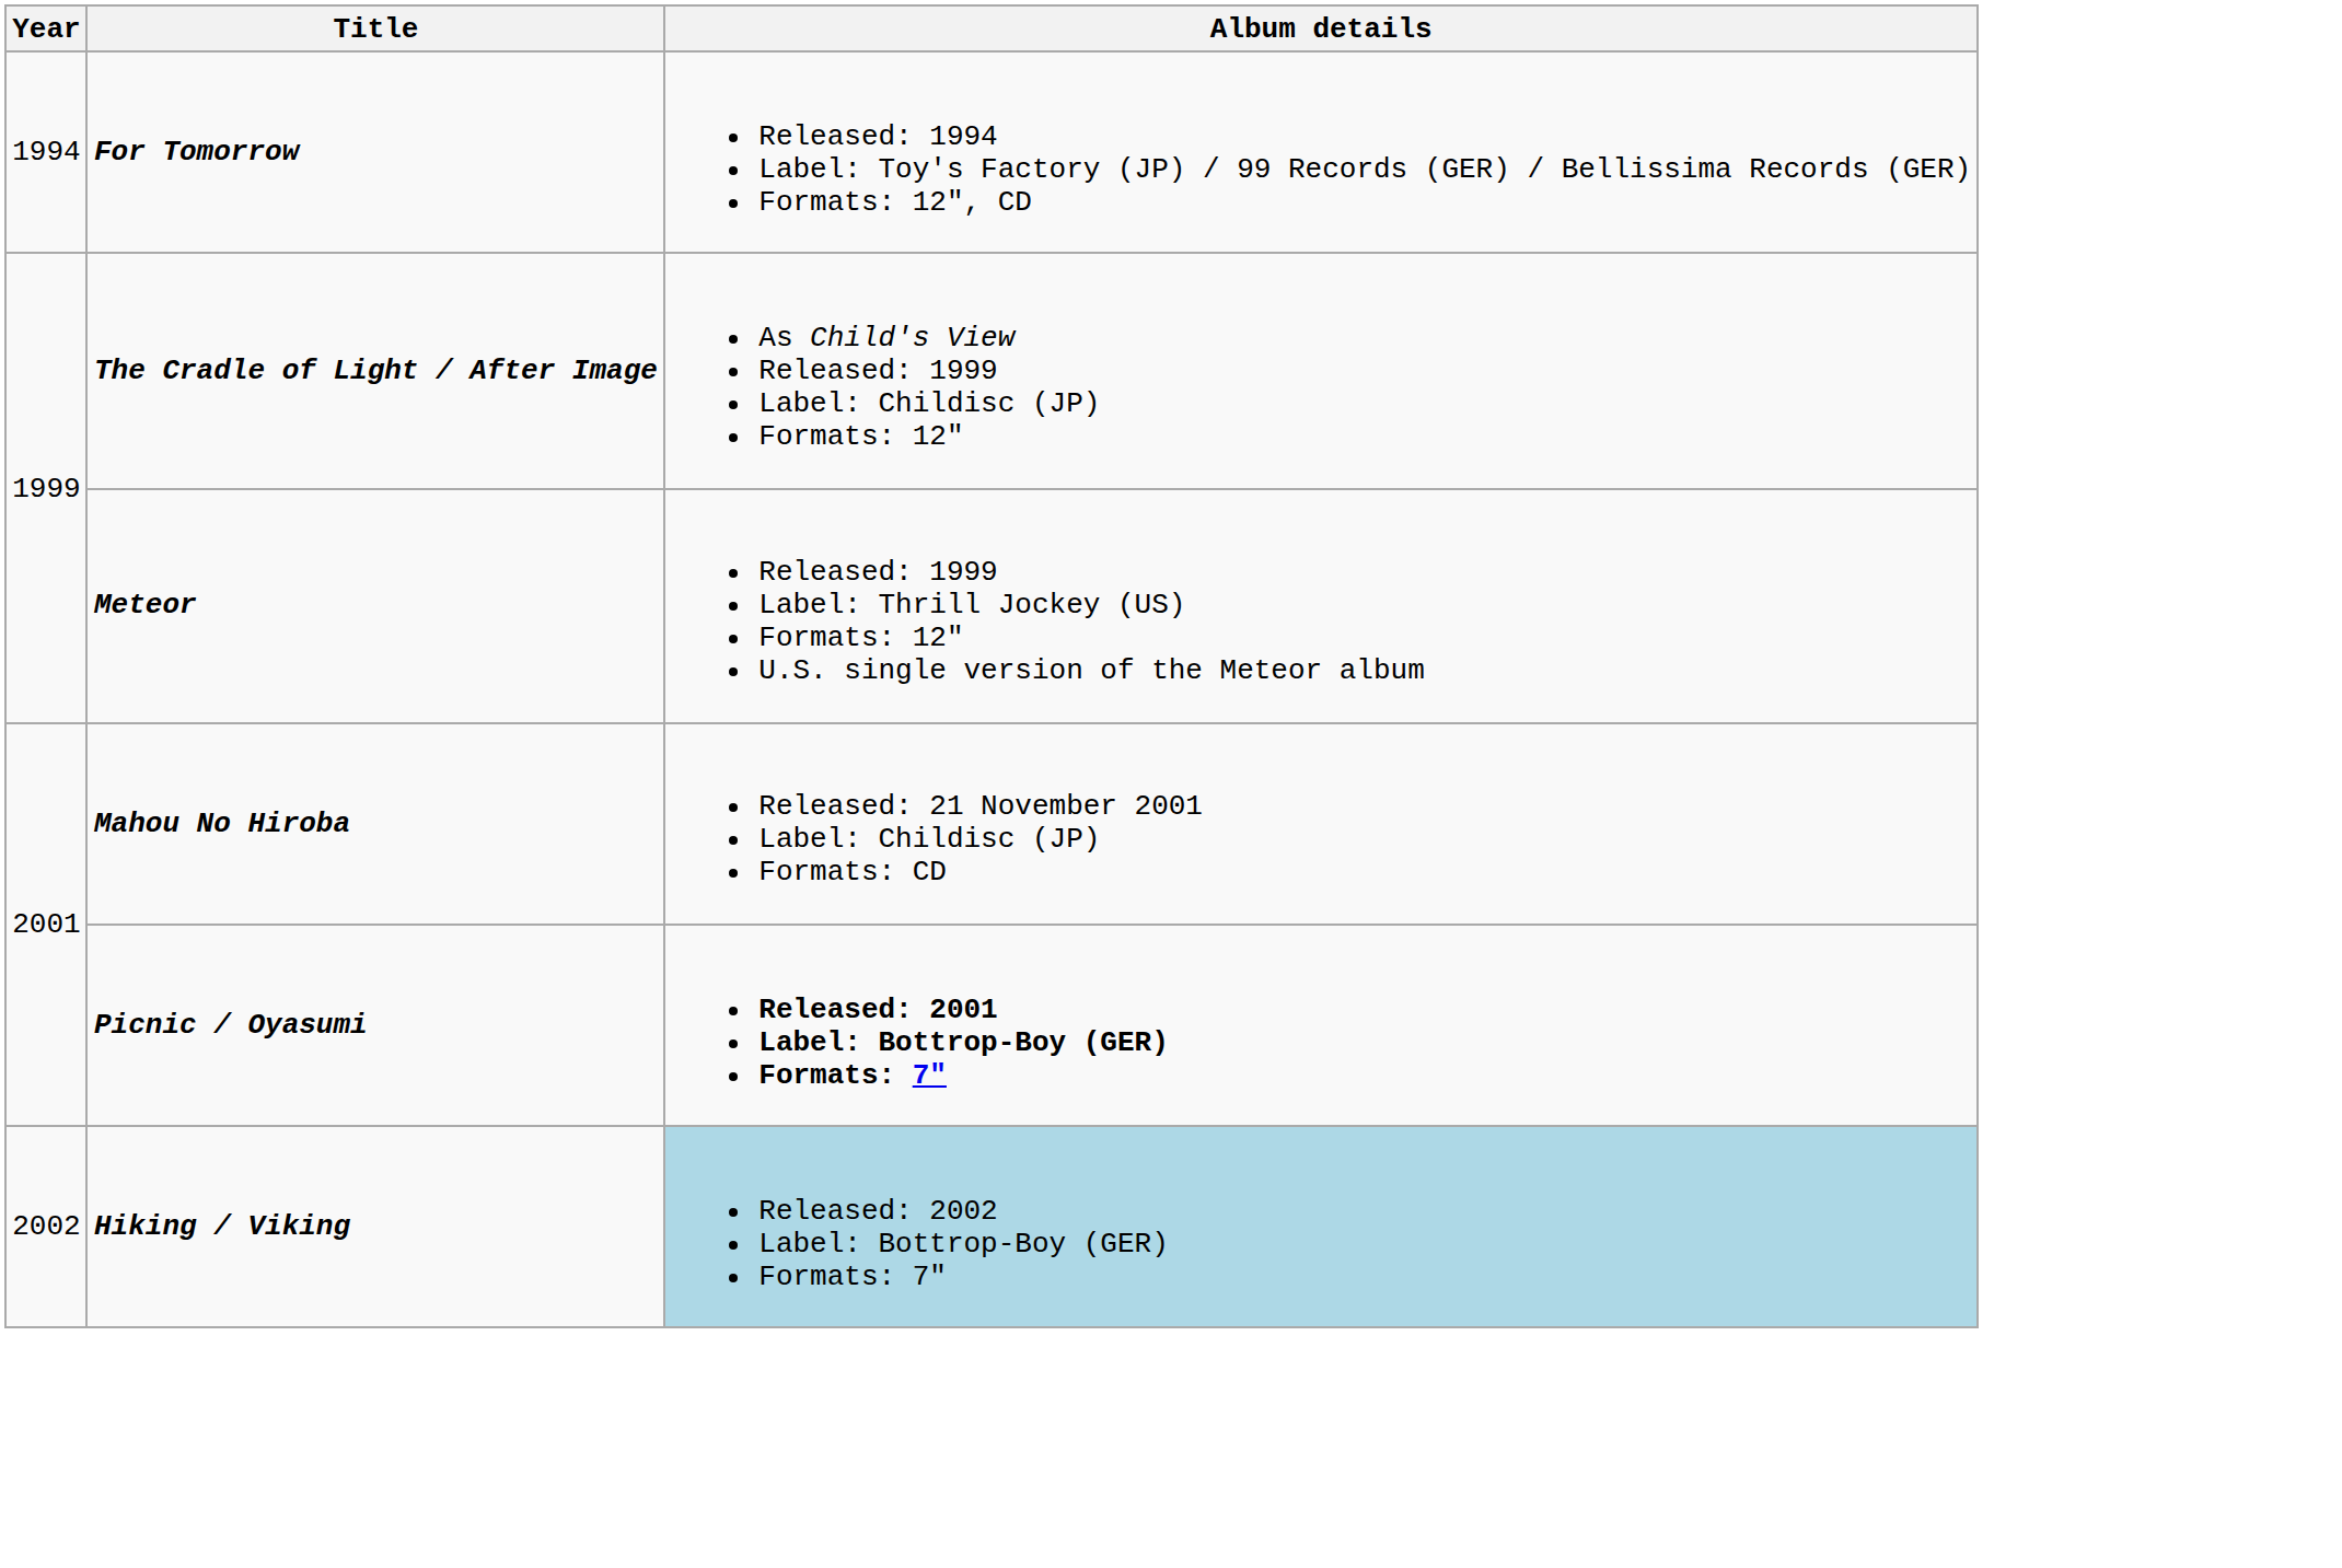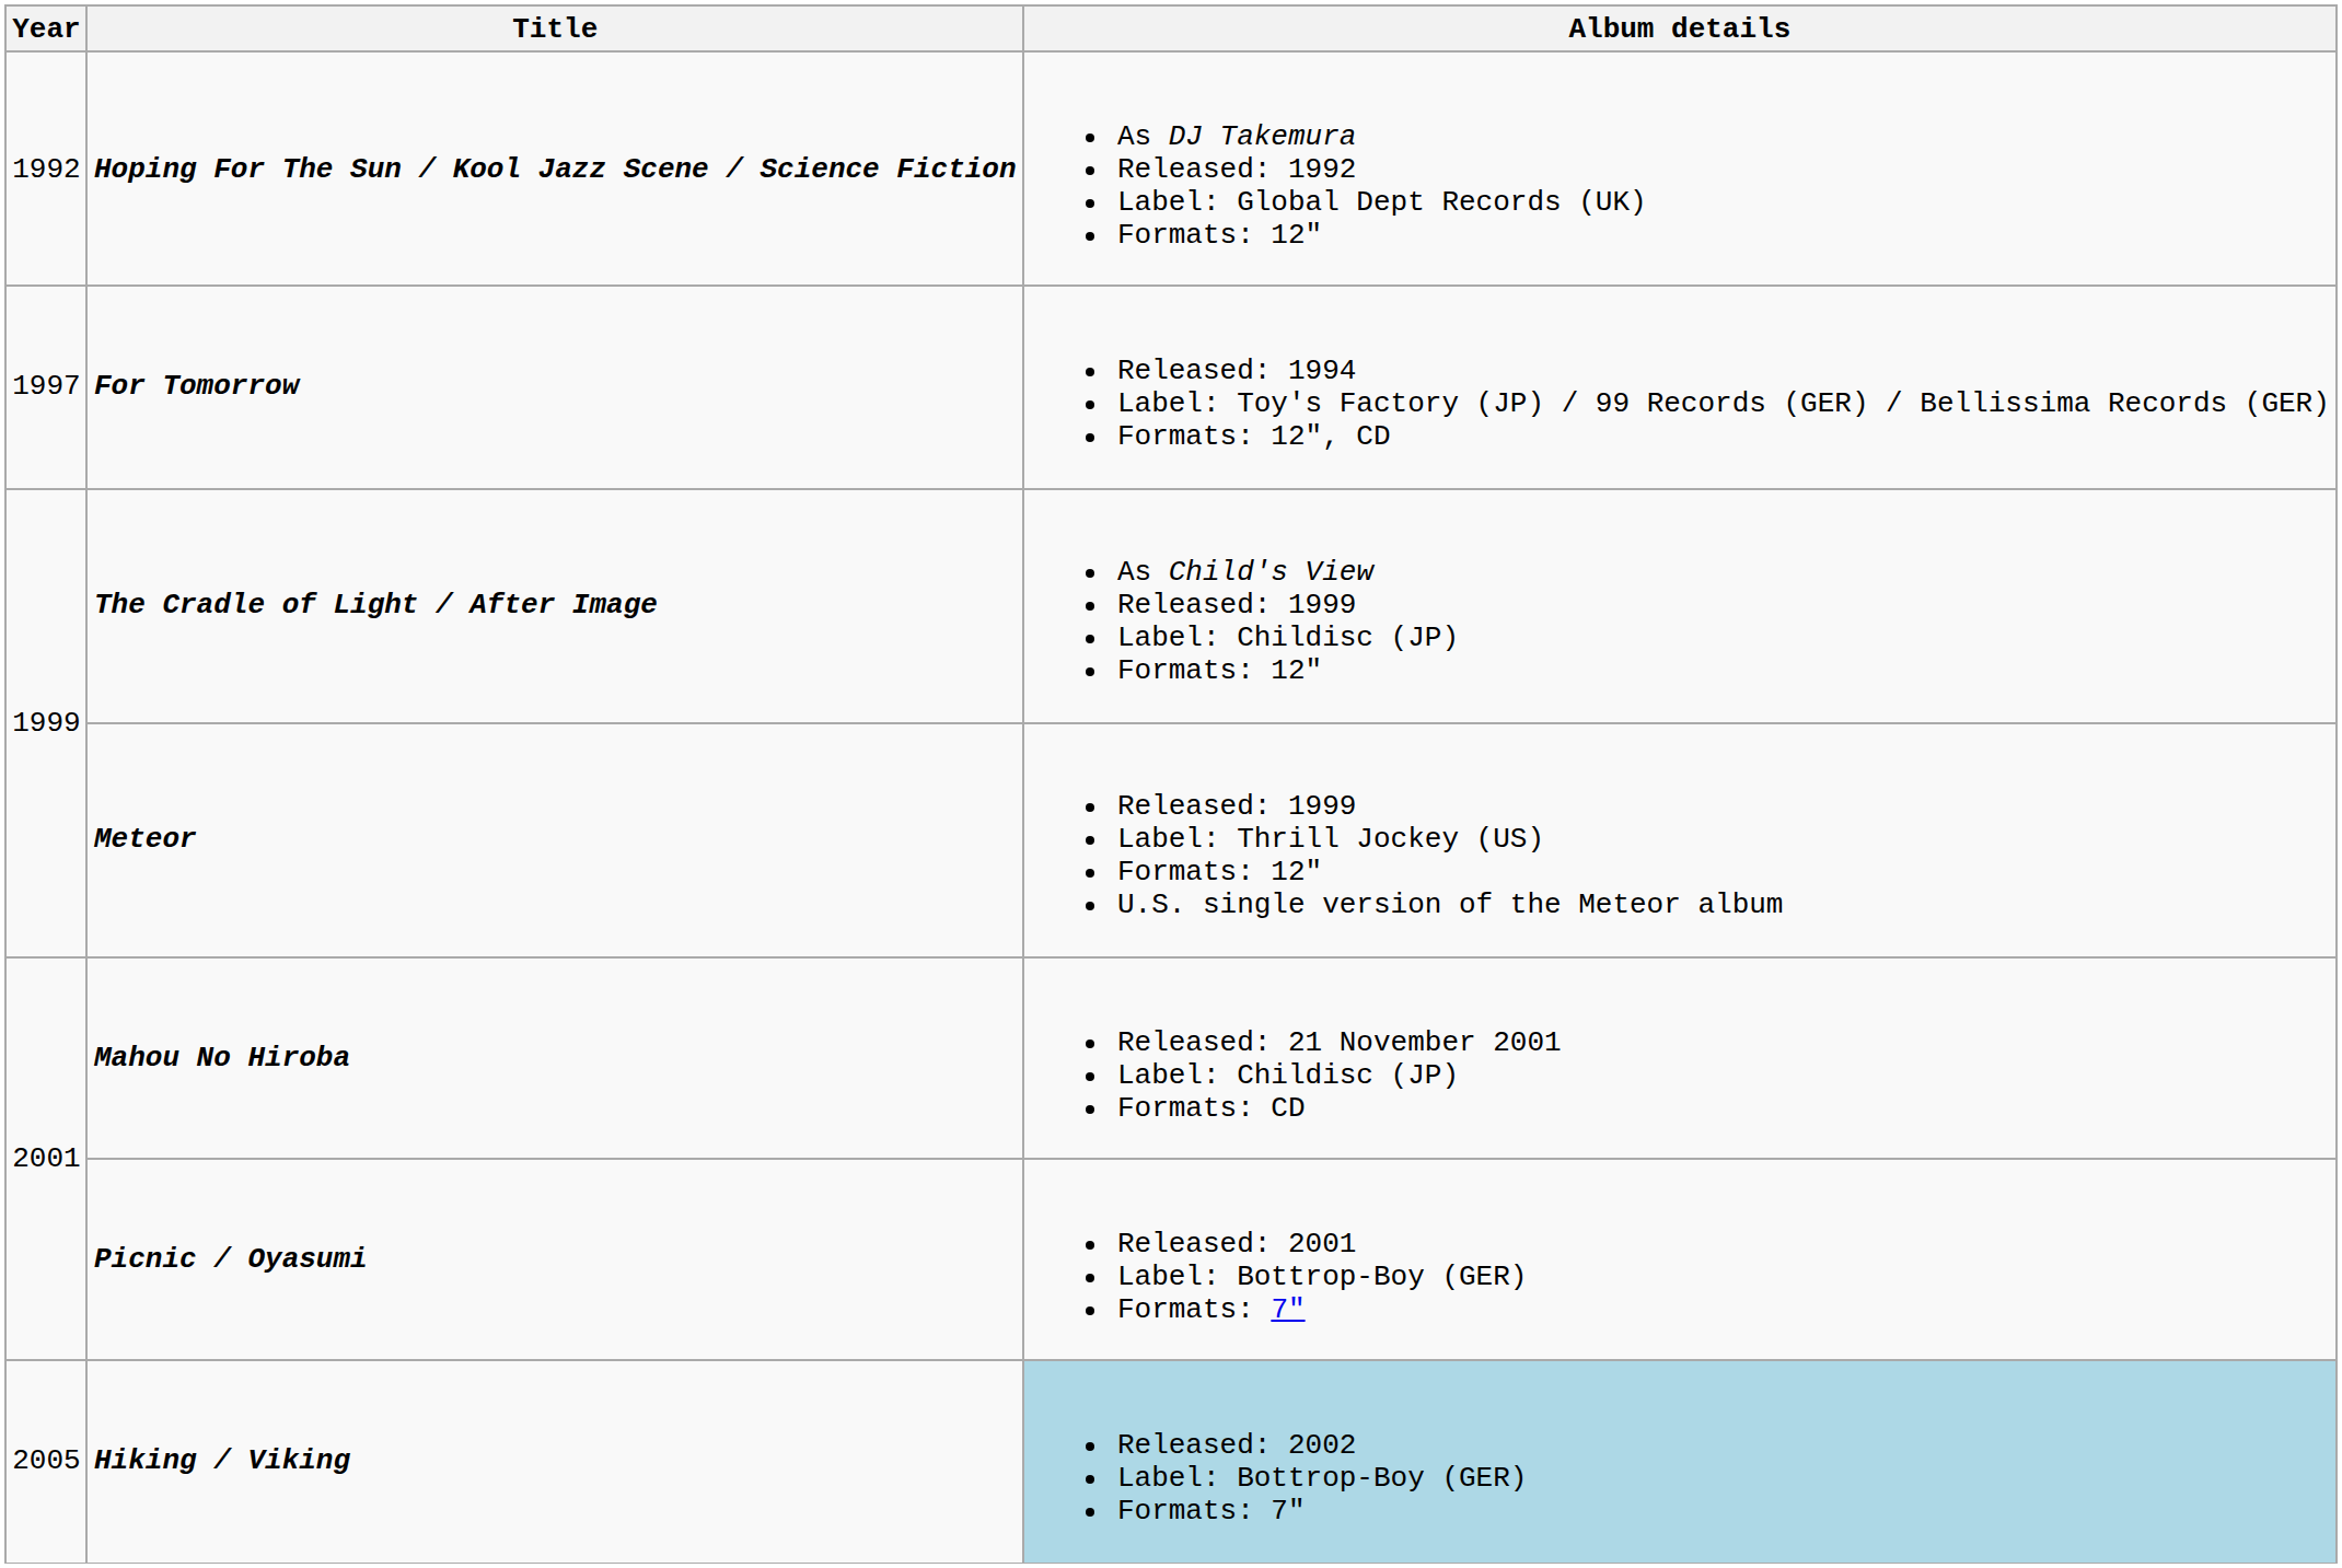+ row: 1992 | Hoping For The Sun / Kool Jazz Scene / Science Fiction | As DJ Takemura Released: 1992 Label: Global Dept Records (UK) Formats: 12"
For Tomorrow | Year: 1994 -> 1997
Picnic / Oyasumi | Album details: bold -> normal
Hiking / Viking | Year: 2002 -> 2005
